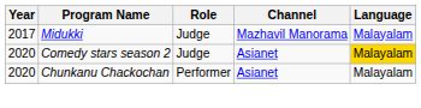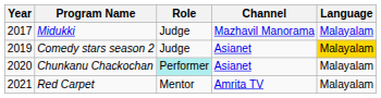Comedy stars season 2 | Year: 2020 -> 2019
Chunkanu Chackochan | Role: no background -> paleturquoise background
+ row: 2021 | Red Carpet | Mentor | Amrita TV | Malayalam
